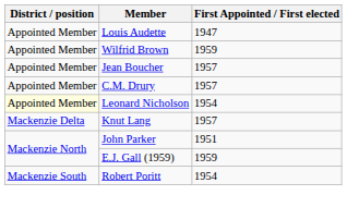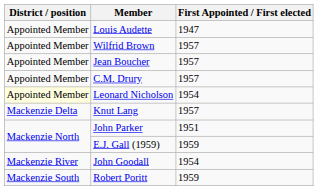Wilfrid Brown | First Appointed / First elected: 1959 -> 1957
+ row: Mackenzie River | John Goodall | 1954
Robert Poritt | First Appointed / First elected: 1954 -> 1959
